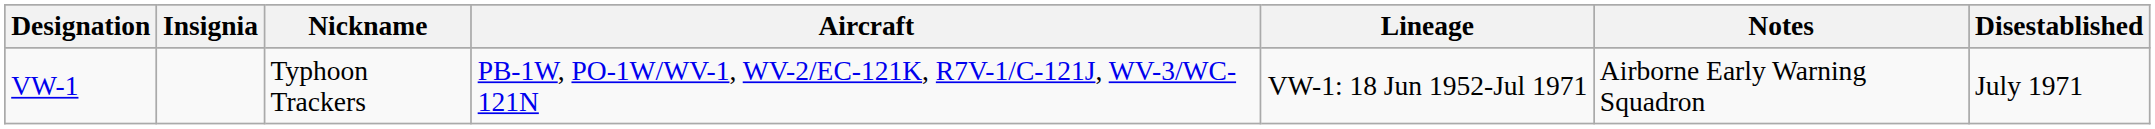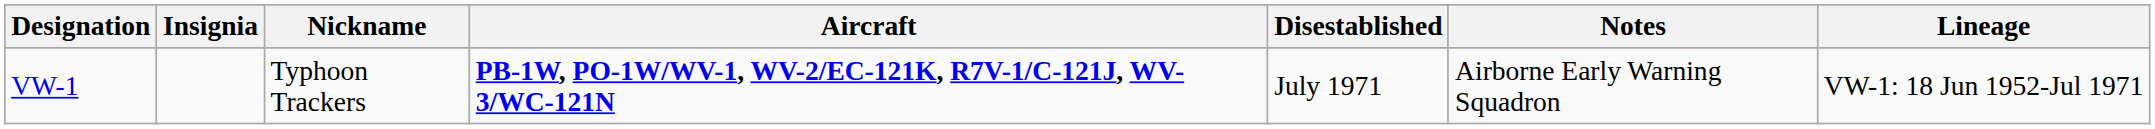columns swapped: Lineage <-> Disestablished
VW-1 | Aircraft: normal -> bold
